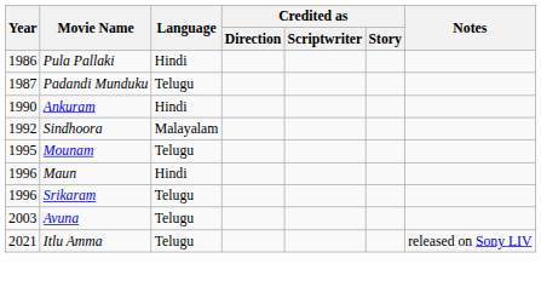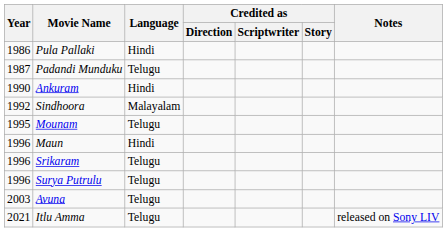+ row: 1996 | Surya Putrulu | Telugu
